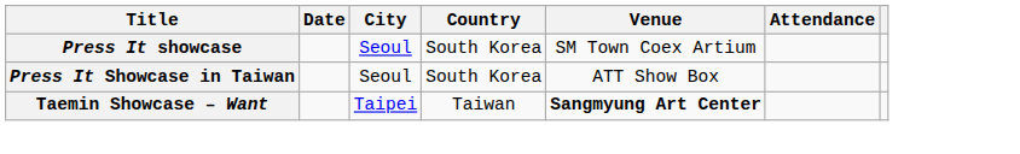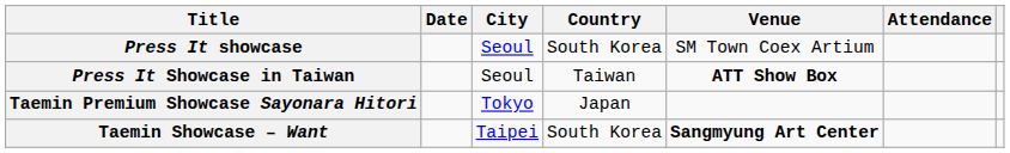Press It Showcase in Taiwan | Country: South Korea -> Taiwan
Press It Showcase in Taiwan | Venue: normal -> bold
+ row: Taemin Premium Showcase Sayonara Hitori | Tokyo | Japan
Taemin Showcase – Want | Country: Taiwan -> South Korea
